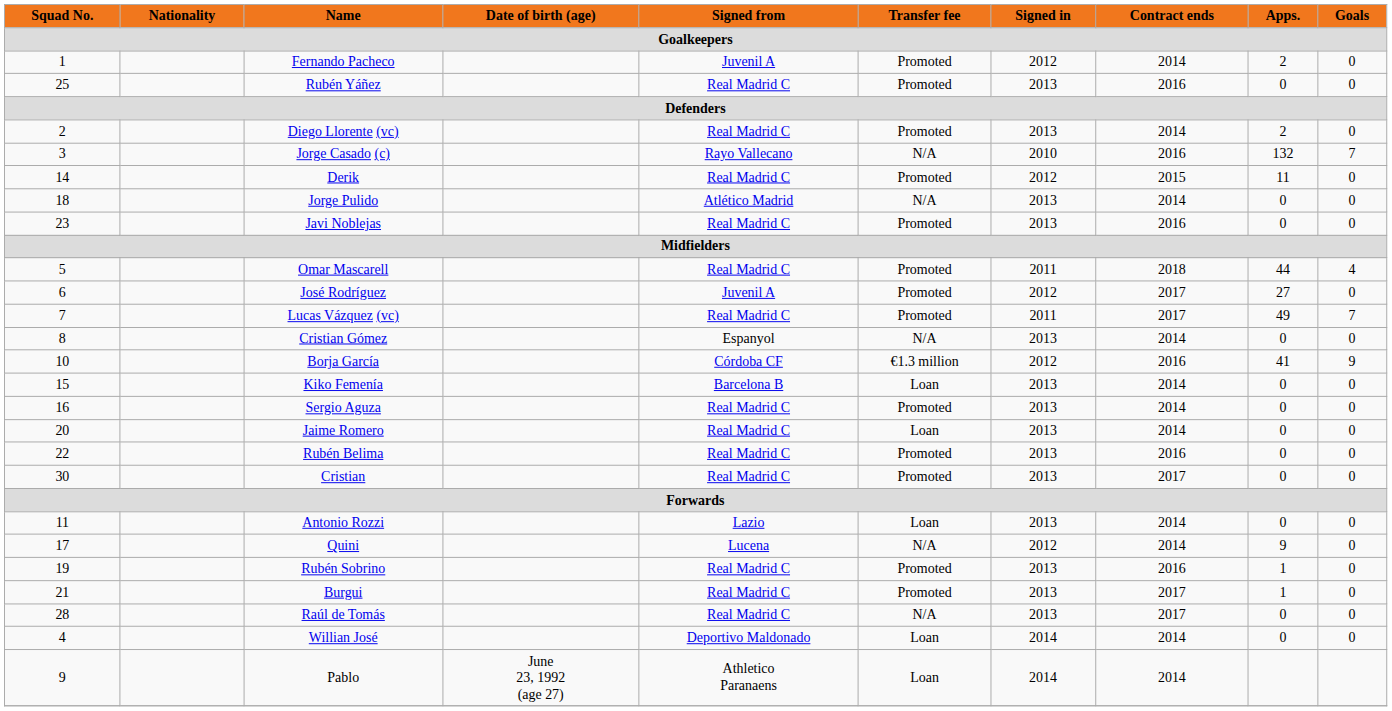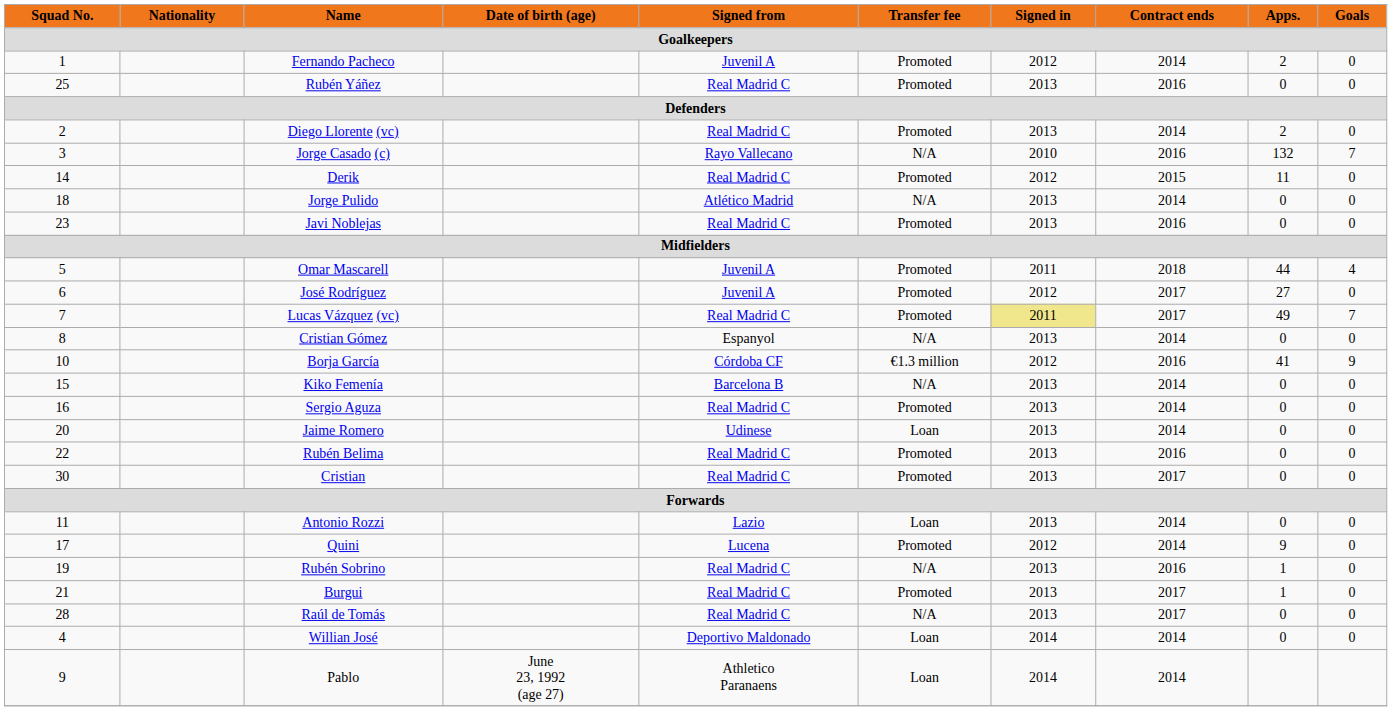Omar Mascarell | Signed from: Real Madrid C -> Juvenil A
Lucas Vázquez (vc) | Signed in: no background -> khaki background
Kiko Femenía | Transfer fee: Loan -> N/A
Jaime Romero | Signed from: Real Madrid C -> Udinese
Quini | Transfer fee: N/A -> Promoted
Rubén Sobrino | Transfer fee: Promoted -> N/A
